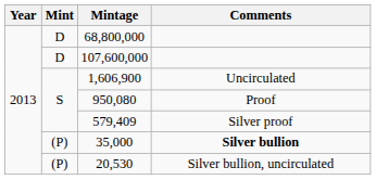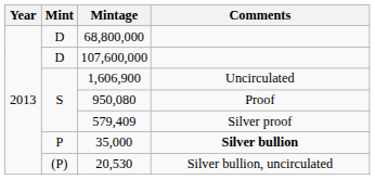35,000 | Mint: (P) -> P
